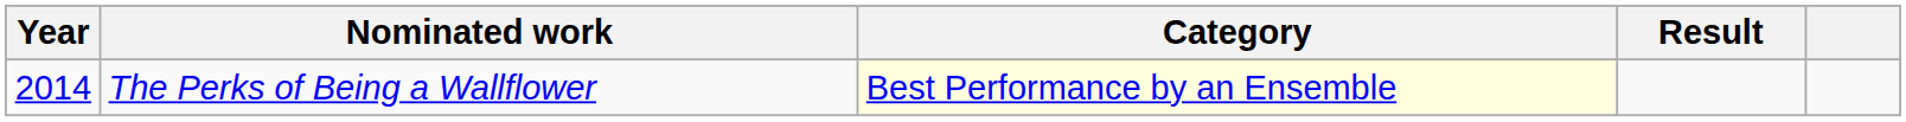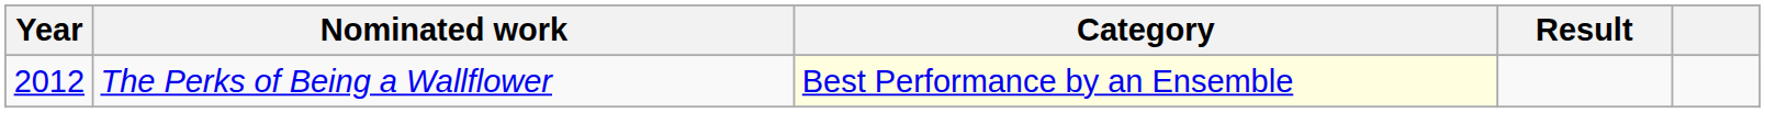The Perks of Being a Wallflower | Year: 2014 -> 2012
